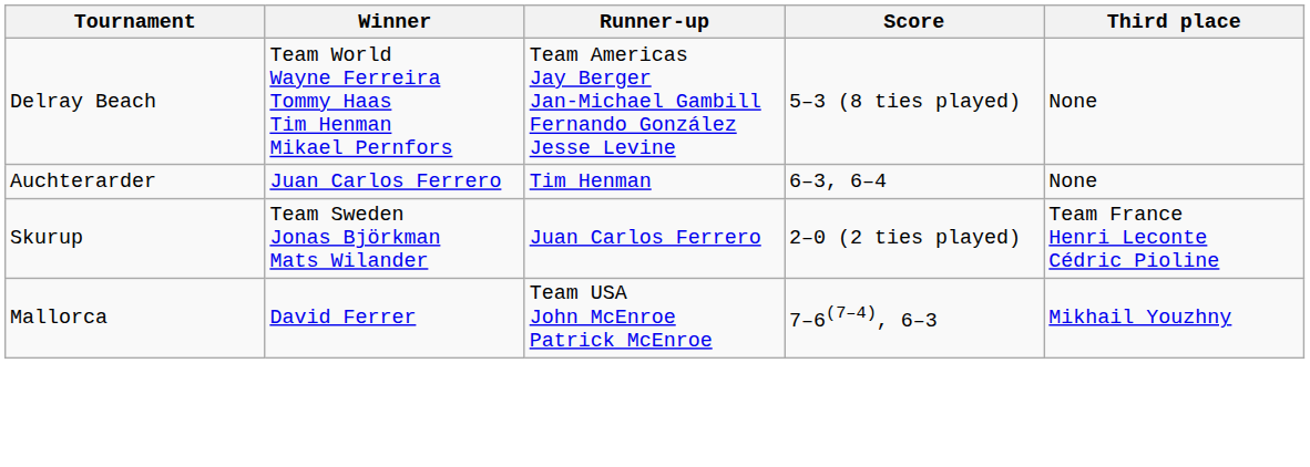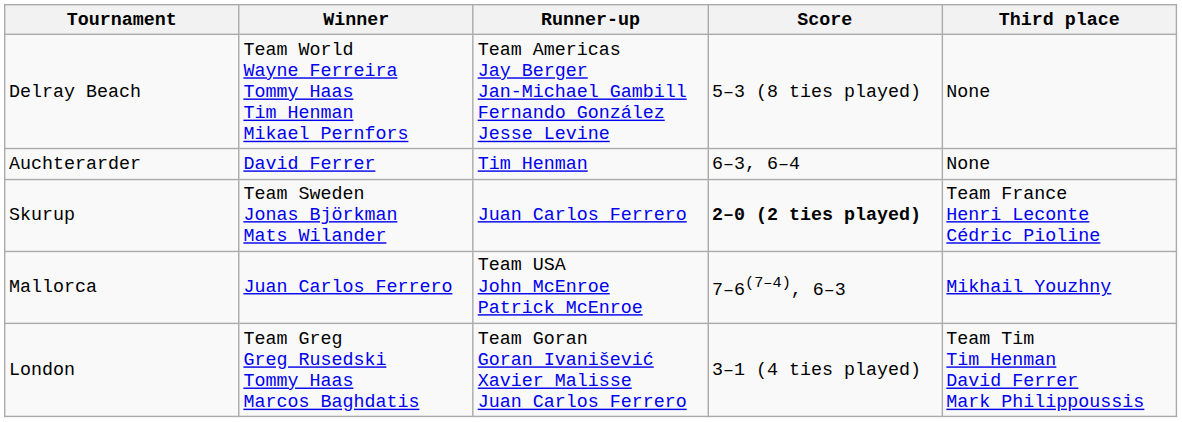Auchterarder | Winner: Juan Carlos Ferrero -> David Ferrer
Skurup | Score: normal -> bold
Mallorca | Winner: David Ferrer -> Juan Carlos Ferrero
+ row: London | Team Greg Greg Rusedski Tommy Haas Marcos Baghdatis | Team Goran Goran Ivanišević Xavier Malisse Juan Carlos Ferrero | 3–1 (4 ties played) | Team Tim Tim Henman David Ferrer Mark Philippoussis
